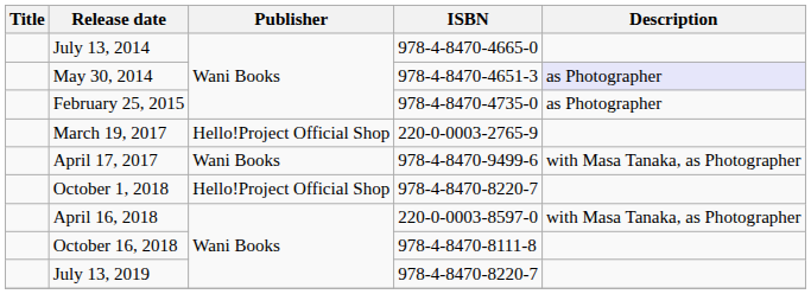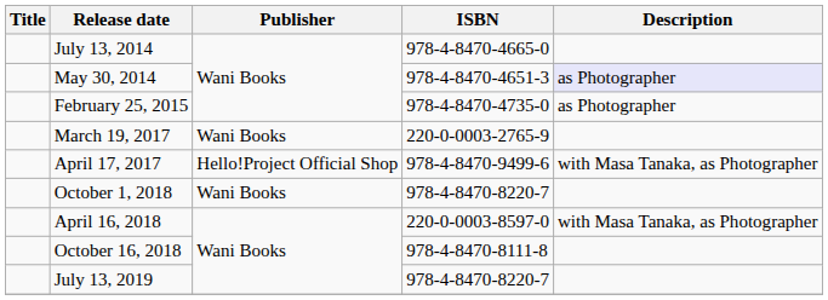March 19, 2017 | Publisher: Hello!Project Official Shop -> Wani Books
April 17, 2017 | Publisher: Wani Books -> Hello!Project Official Shop
October 1, 2018 | Publisher: Hello!Project Official Shop -> Wani Books
